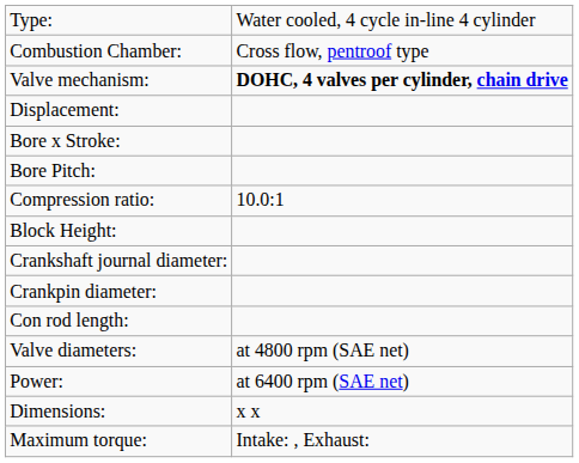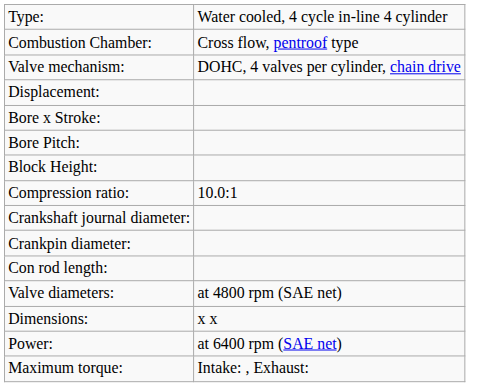Valve mechanism: | column 2: bold -> normal
rows swapped: Block Height: <-> Compression ratio:
rows swapped: Dimensions: <-> Power:
